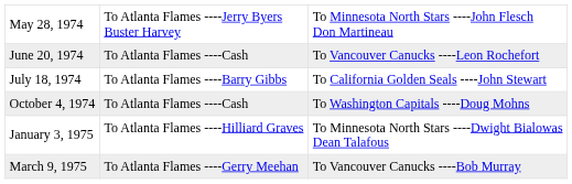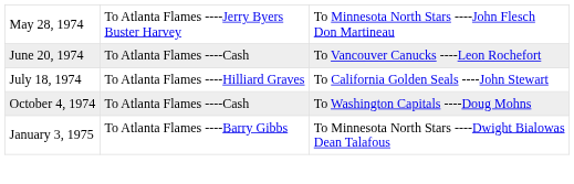July 18, 1974 | column 2: To Atlanta Flames ----Barry Gibbs -> To Atlanta Flames ----Hilliard Graves
January 3, 1975 | column 2: To Atlanta Flames ----Hilliard Graves -> To Atlanta Flames ----Barry Gibbs
- row: March 9, 1975 | To Atlanta Flames ----Gerry Meehan | To Vancouver Canucks ----Bob Murray
